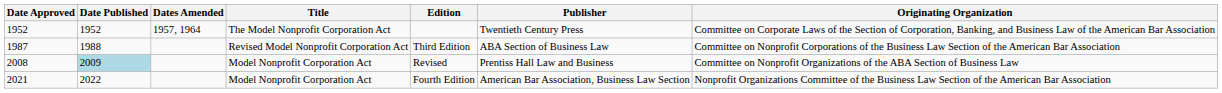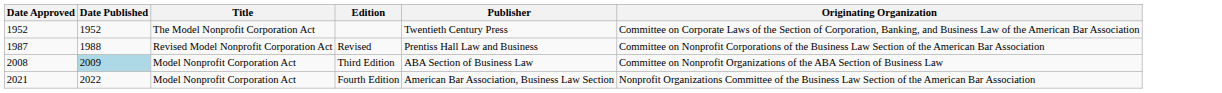- column: Dates Amended | 1957, 1964
1987 | Edition: Third Edition -> Revised
1987 | Publisher: ABA Section of Business Law -> Prentiss Hall Law and Business
2008 | Edition: Revised -> Third Edition
2008 | Publisher: Prentiss Hall Law and Business -> ABA Section of Business Law
